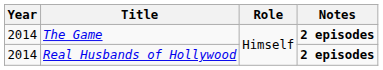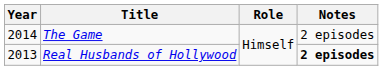The Game | Notes: bold -> normal
Real Husbands of Hollywood | Year: 2014 -> 2013
